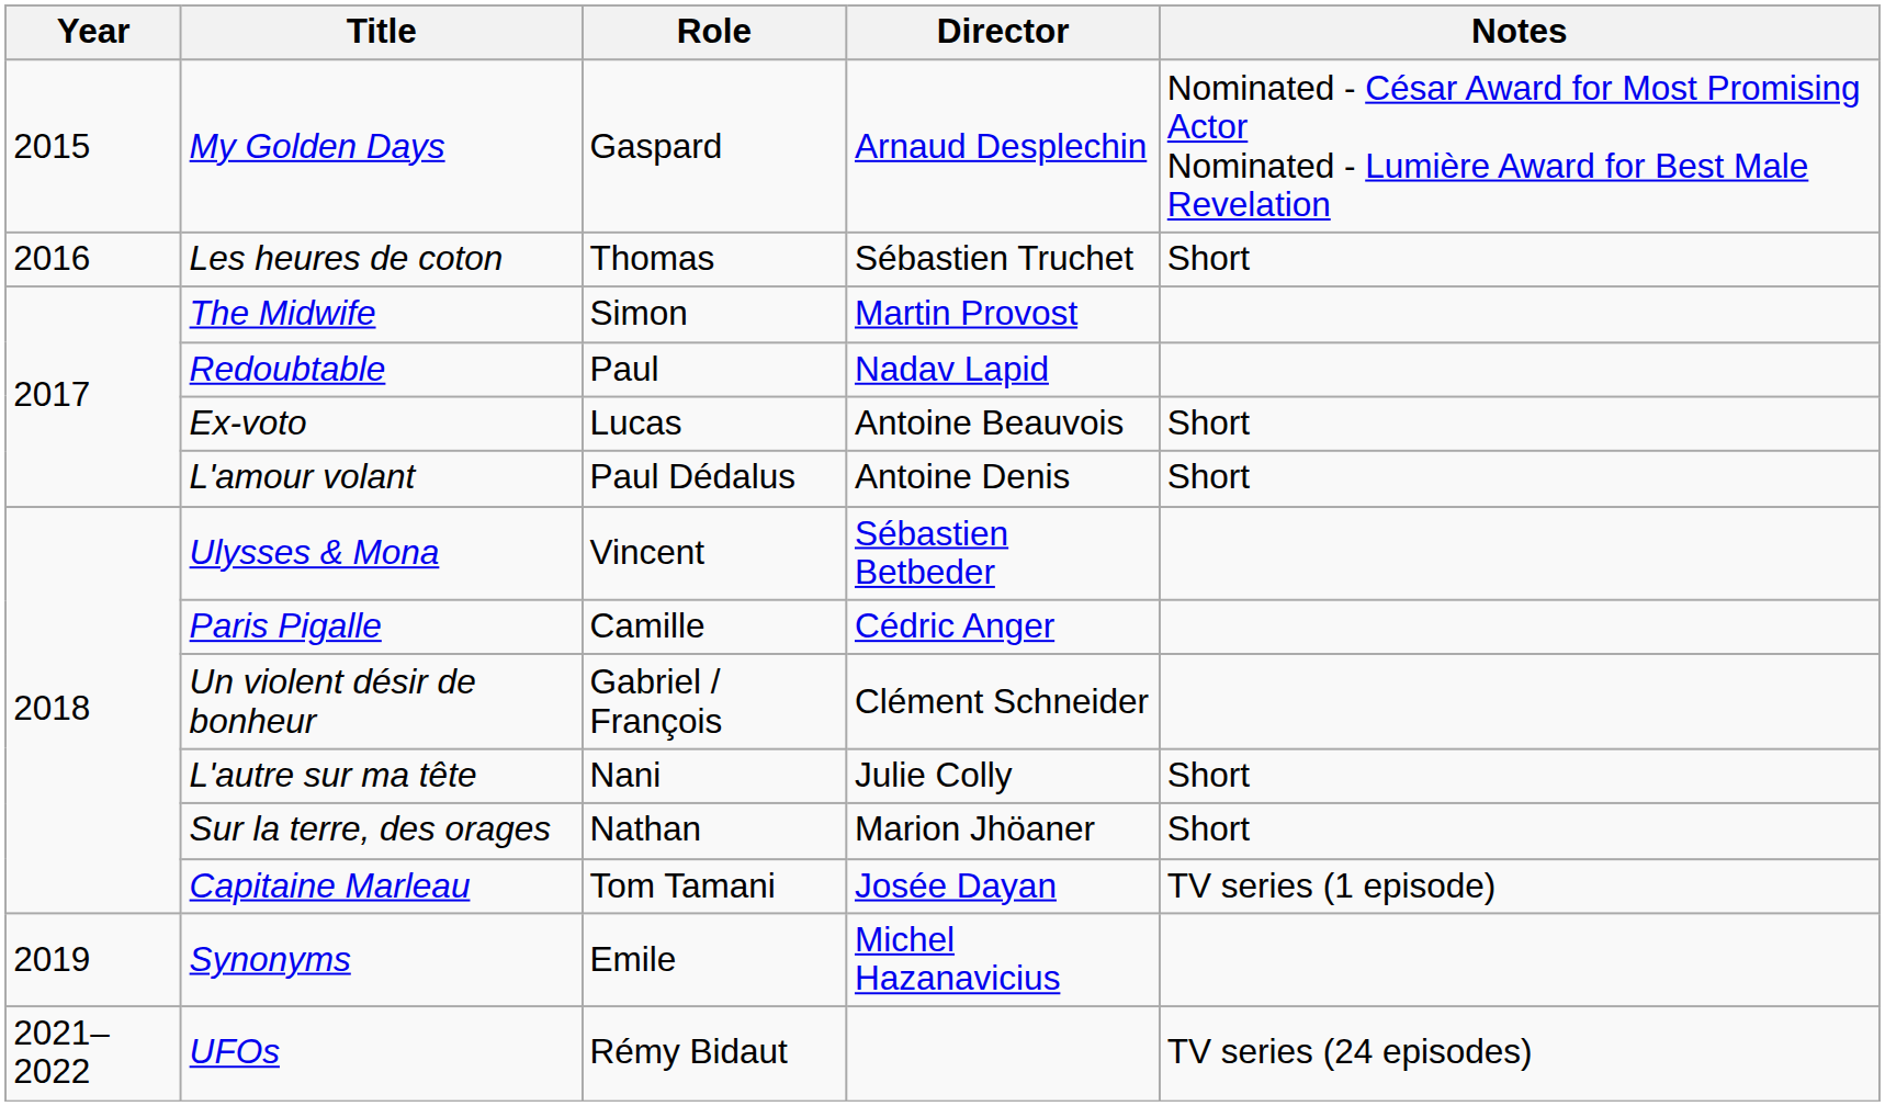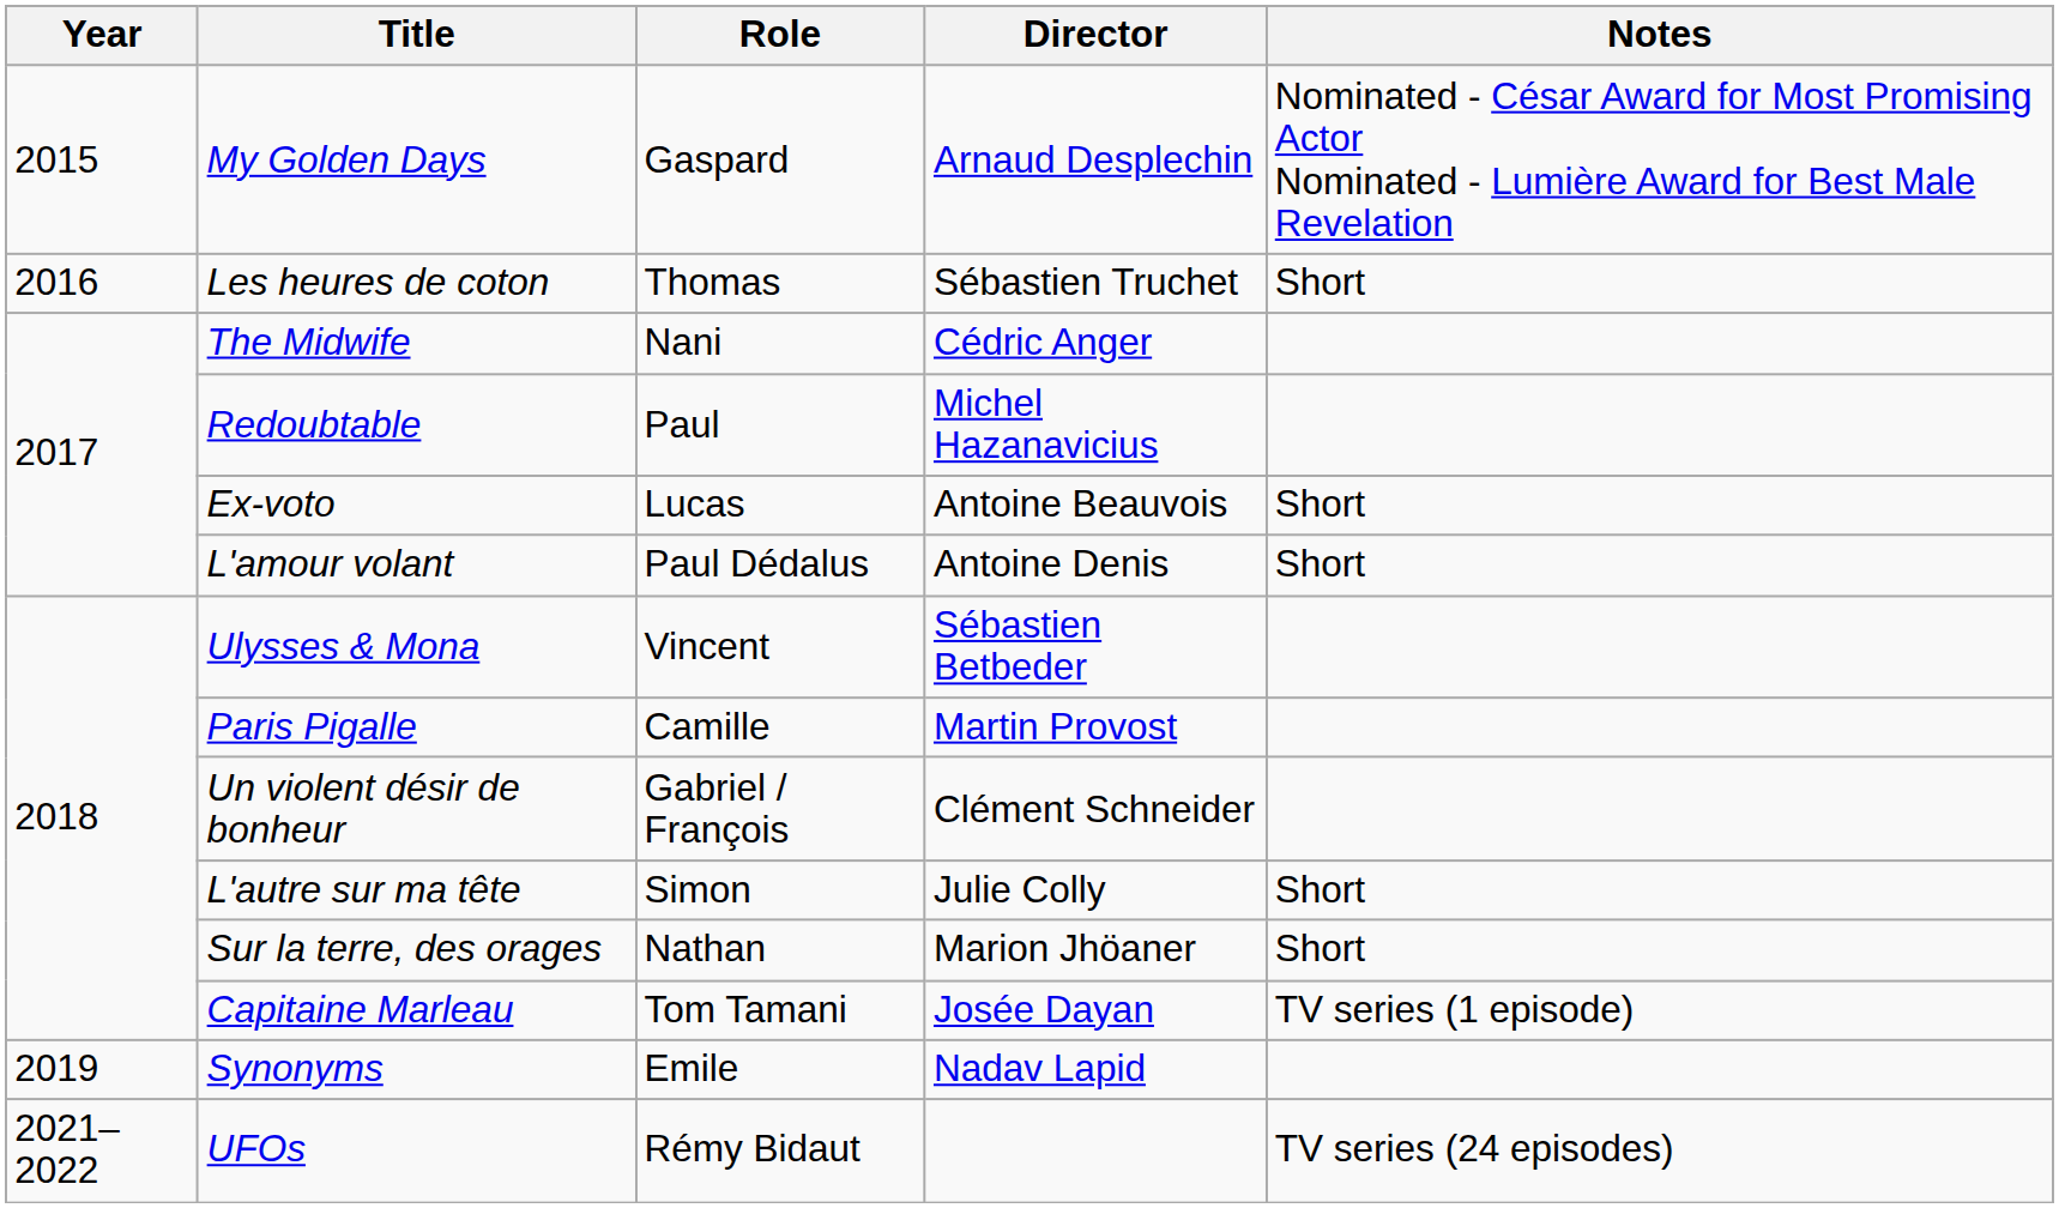The Midwife | Role: Simon -> Nani
The Midwife | Director: Martin Provost -> Cédric Anger
Redoubtable | Director: Nadav Lapid -> Michel Hazanavicius
Paris Pigalle | Director: Cédric Anger -> Martin Provost
L'autre sur ma tête | Role: Nani -> Simon
Synonyms | Director: Michel Hazanavicius -> Nadav Lapid
